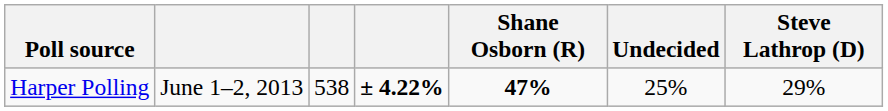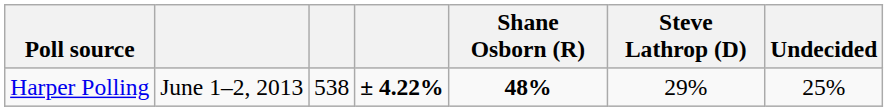columns swapped: Steve Lathrop (D) <-> Undecided
Harper Polling | Shane Osborn (R): 47% -> 48%
